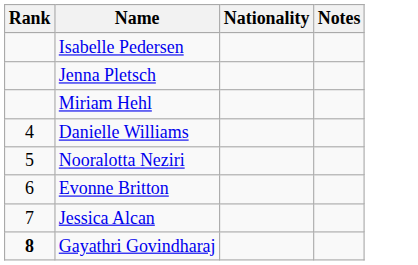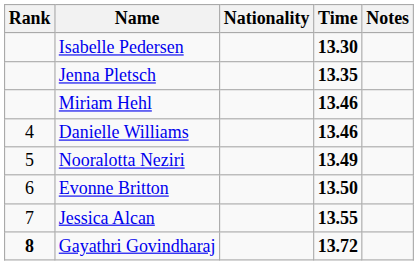+ column: Time | 13.30 | 13.35 | 13.46 | 13.46 | 13.49 | 13.50 | 13.55 | 13.72
